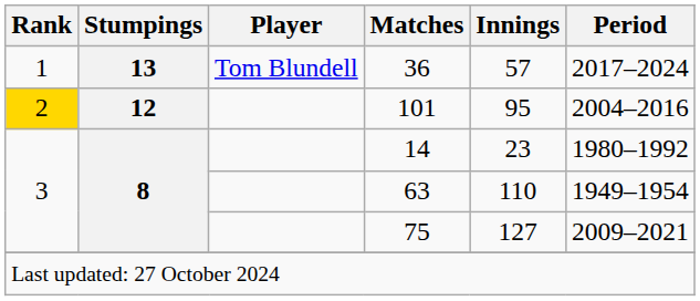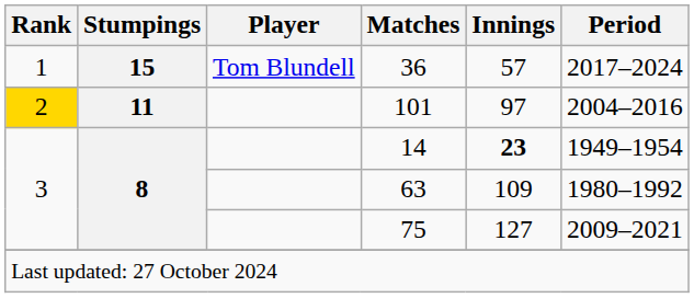36 | Stumpings: 13 -> 15
101 | Stumpings: 12 -> 11
101 | Innings: 95 -> 97
14 | Innings: normal -> bold
14 | Period: 1980–1992 -> 1949–1954
63 | Innings: 110 -> 109
63 | Period: 1949–1954 -> 1980–1992
